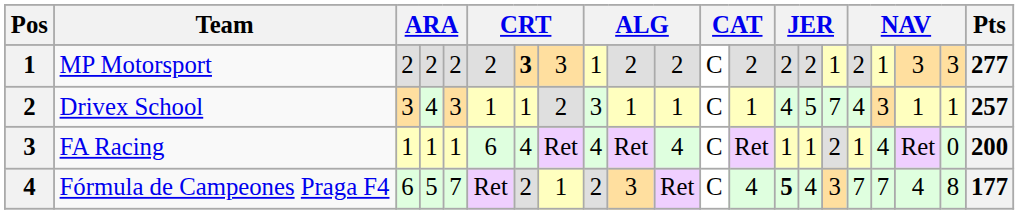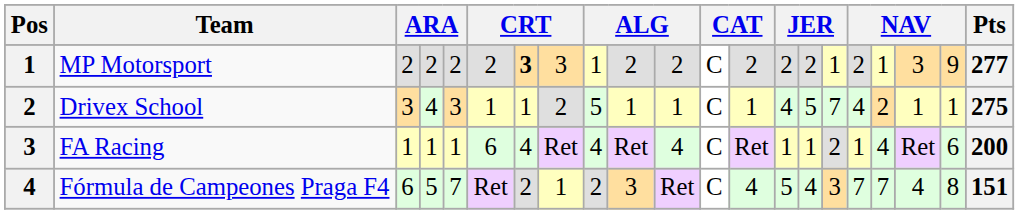MP Motorsport | column 20: 3 -> 9
Drivex School | column 9: 3 -> 5
Drivex School | column 18: 3 -> 2
Drivex School | Pts: 257 -> 275
FA Racing | column 20: 0 -> 6
Fórmula de Campeones Praga F4 | column 14: bold -> normal
Fórmula de Campeones Praga F4 | Pts: 177 -> 151
